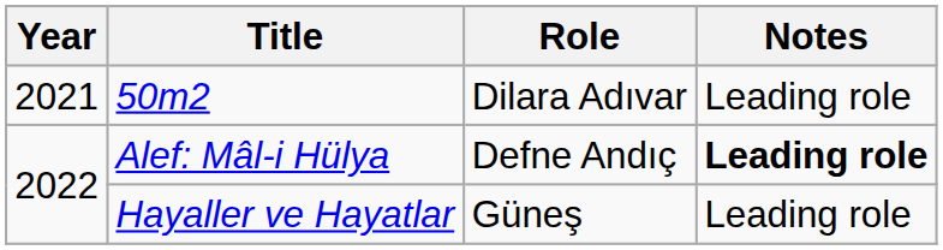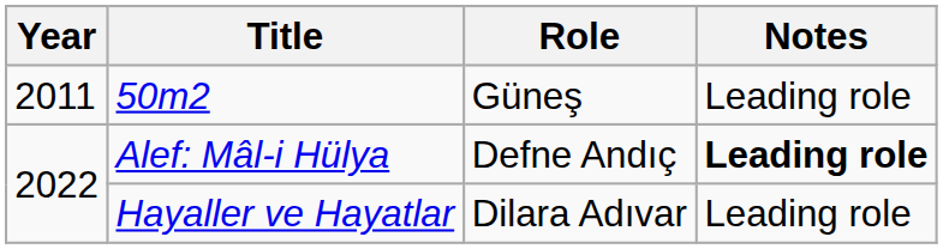50m2 | Year: 2021 -> 2011
50m2 | Role: Dilara Adıvar -> Güneş
Hayaller ve Hayatlar | Role: Güneş -> Dilara Adıvar
